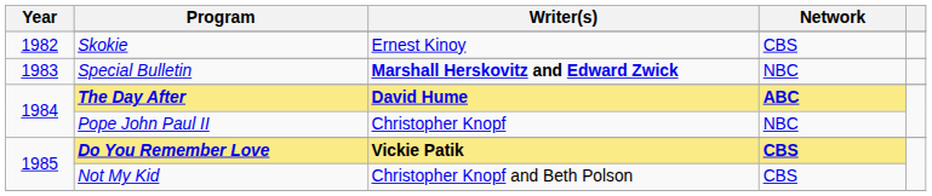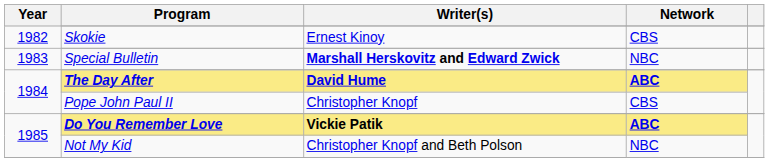Pope John Paul II | Network: NBC -> CBS
Do You Remember Love | Network: CBS -> ABC
Not My Kid | Network: CBS -> NBC
